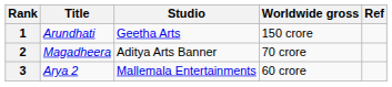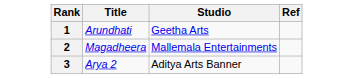- column: Worldwide gross | 150 crore | 70 crore | 60 crore
2 | Studio: Aditya Arts Banner -> Mallemala Entertainments
3 | Studio: Mallemala Entertainments -> Aditya Arts Banner
